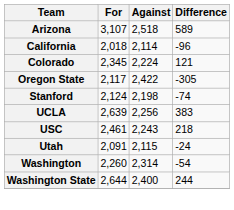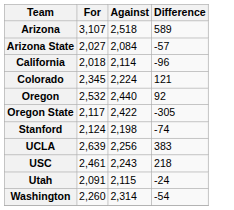+ row: Arizona State | 2,027 | 2,084 | -57
+ row: Oregon | 2,532 | 2,440 | 92
- row: Washington State | 2,644 | 2,400 | 244
